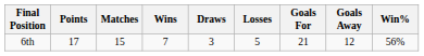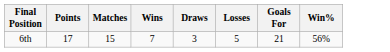- column: Goals Away | 12
